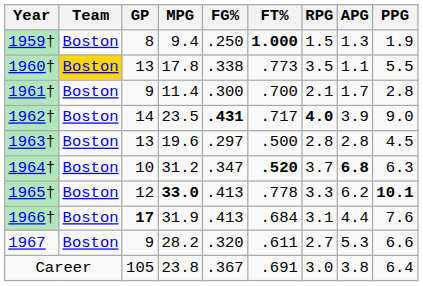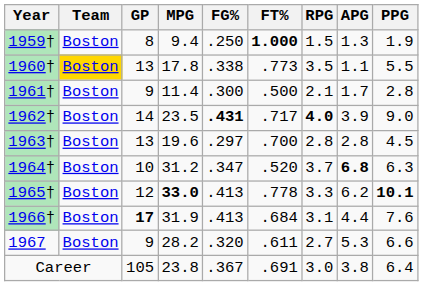1961† | FT%: .700 -> .500
1963† | FT%: .500 -> .700
1964† | FT%: bold -> normal
